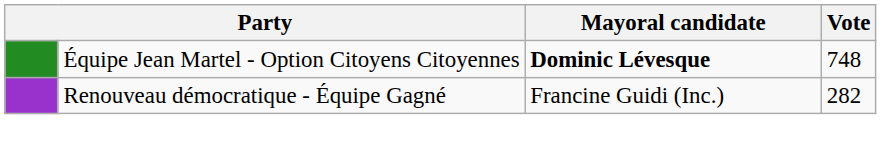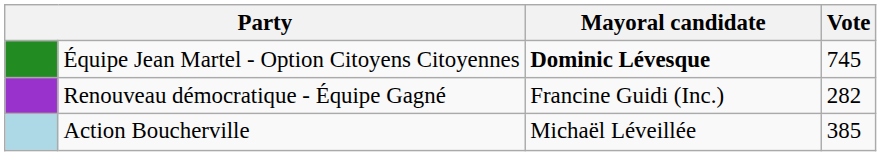Équipe Jean Martel - Option Citoyens Citoyennes | Vote: 748 -> 745
+ row: Action Boucherville | Michaël Léveillée | 385
